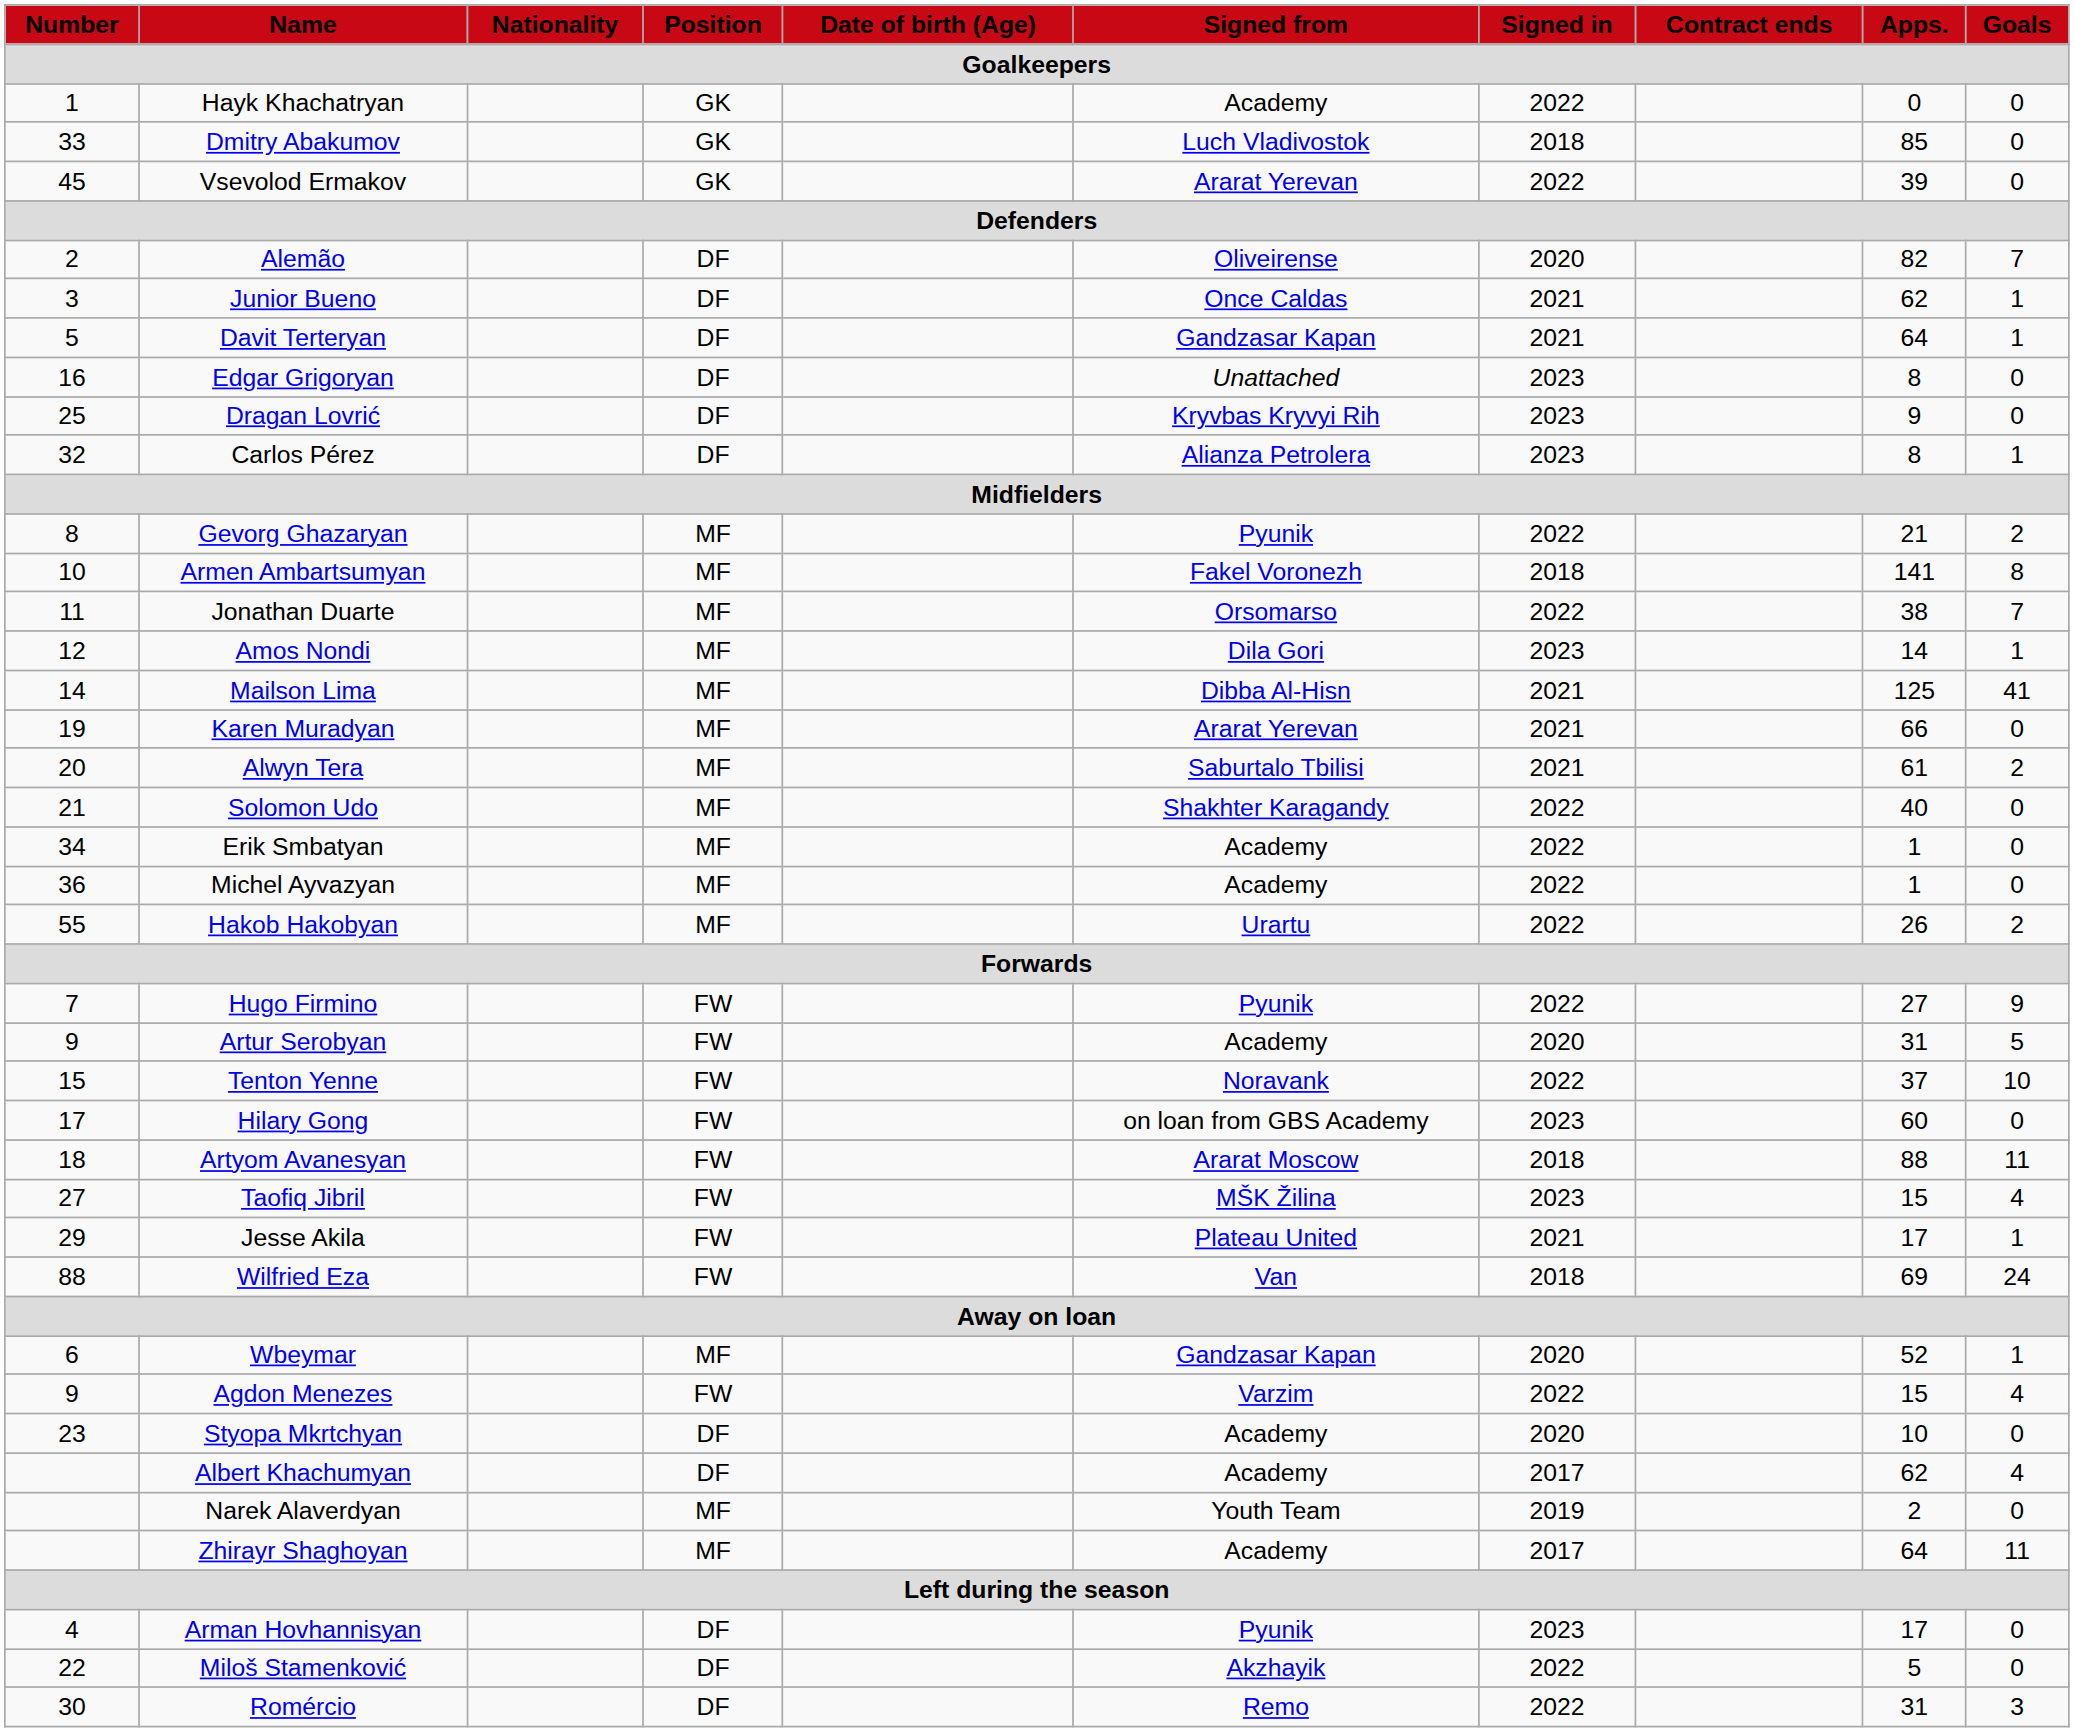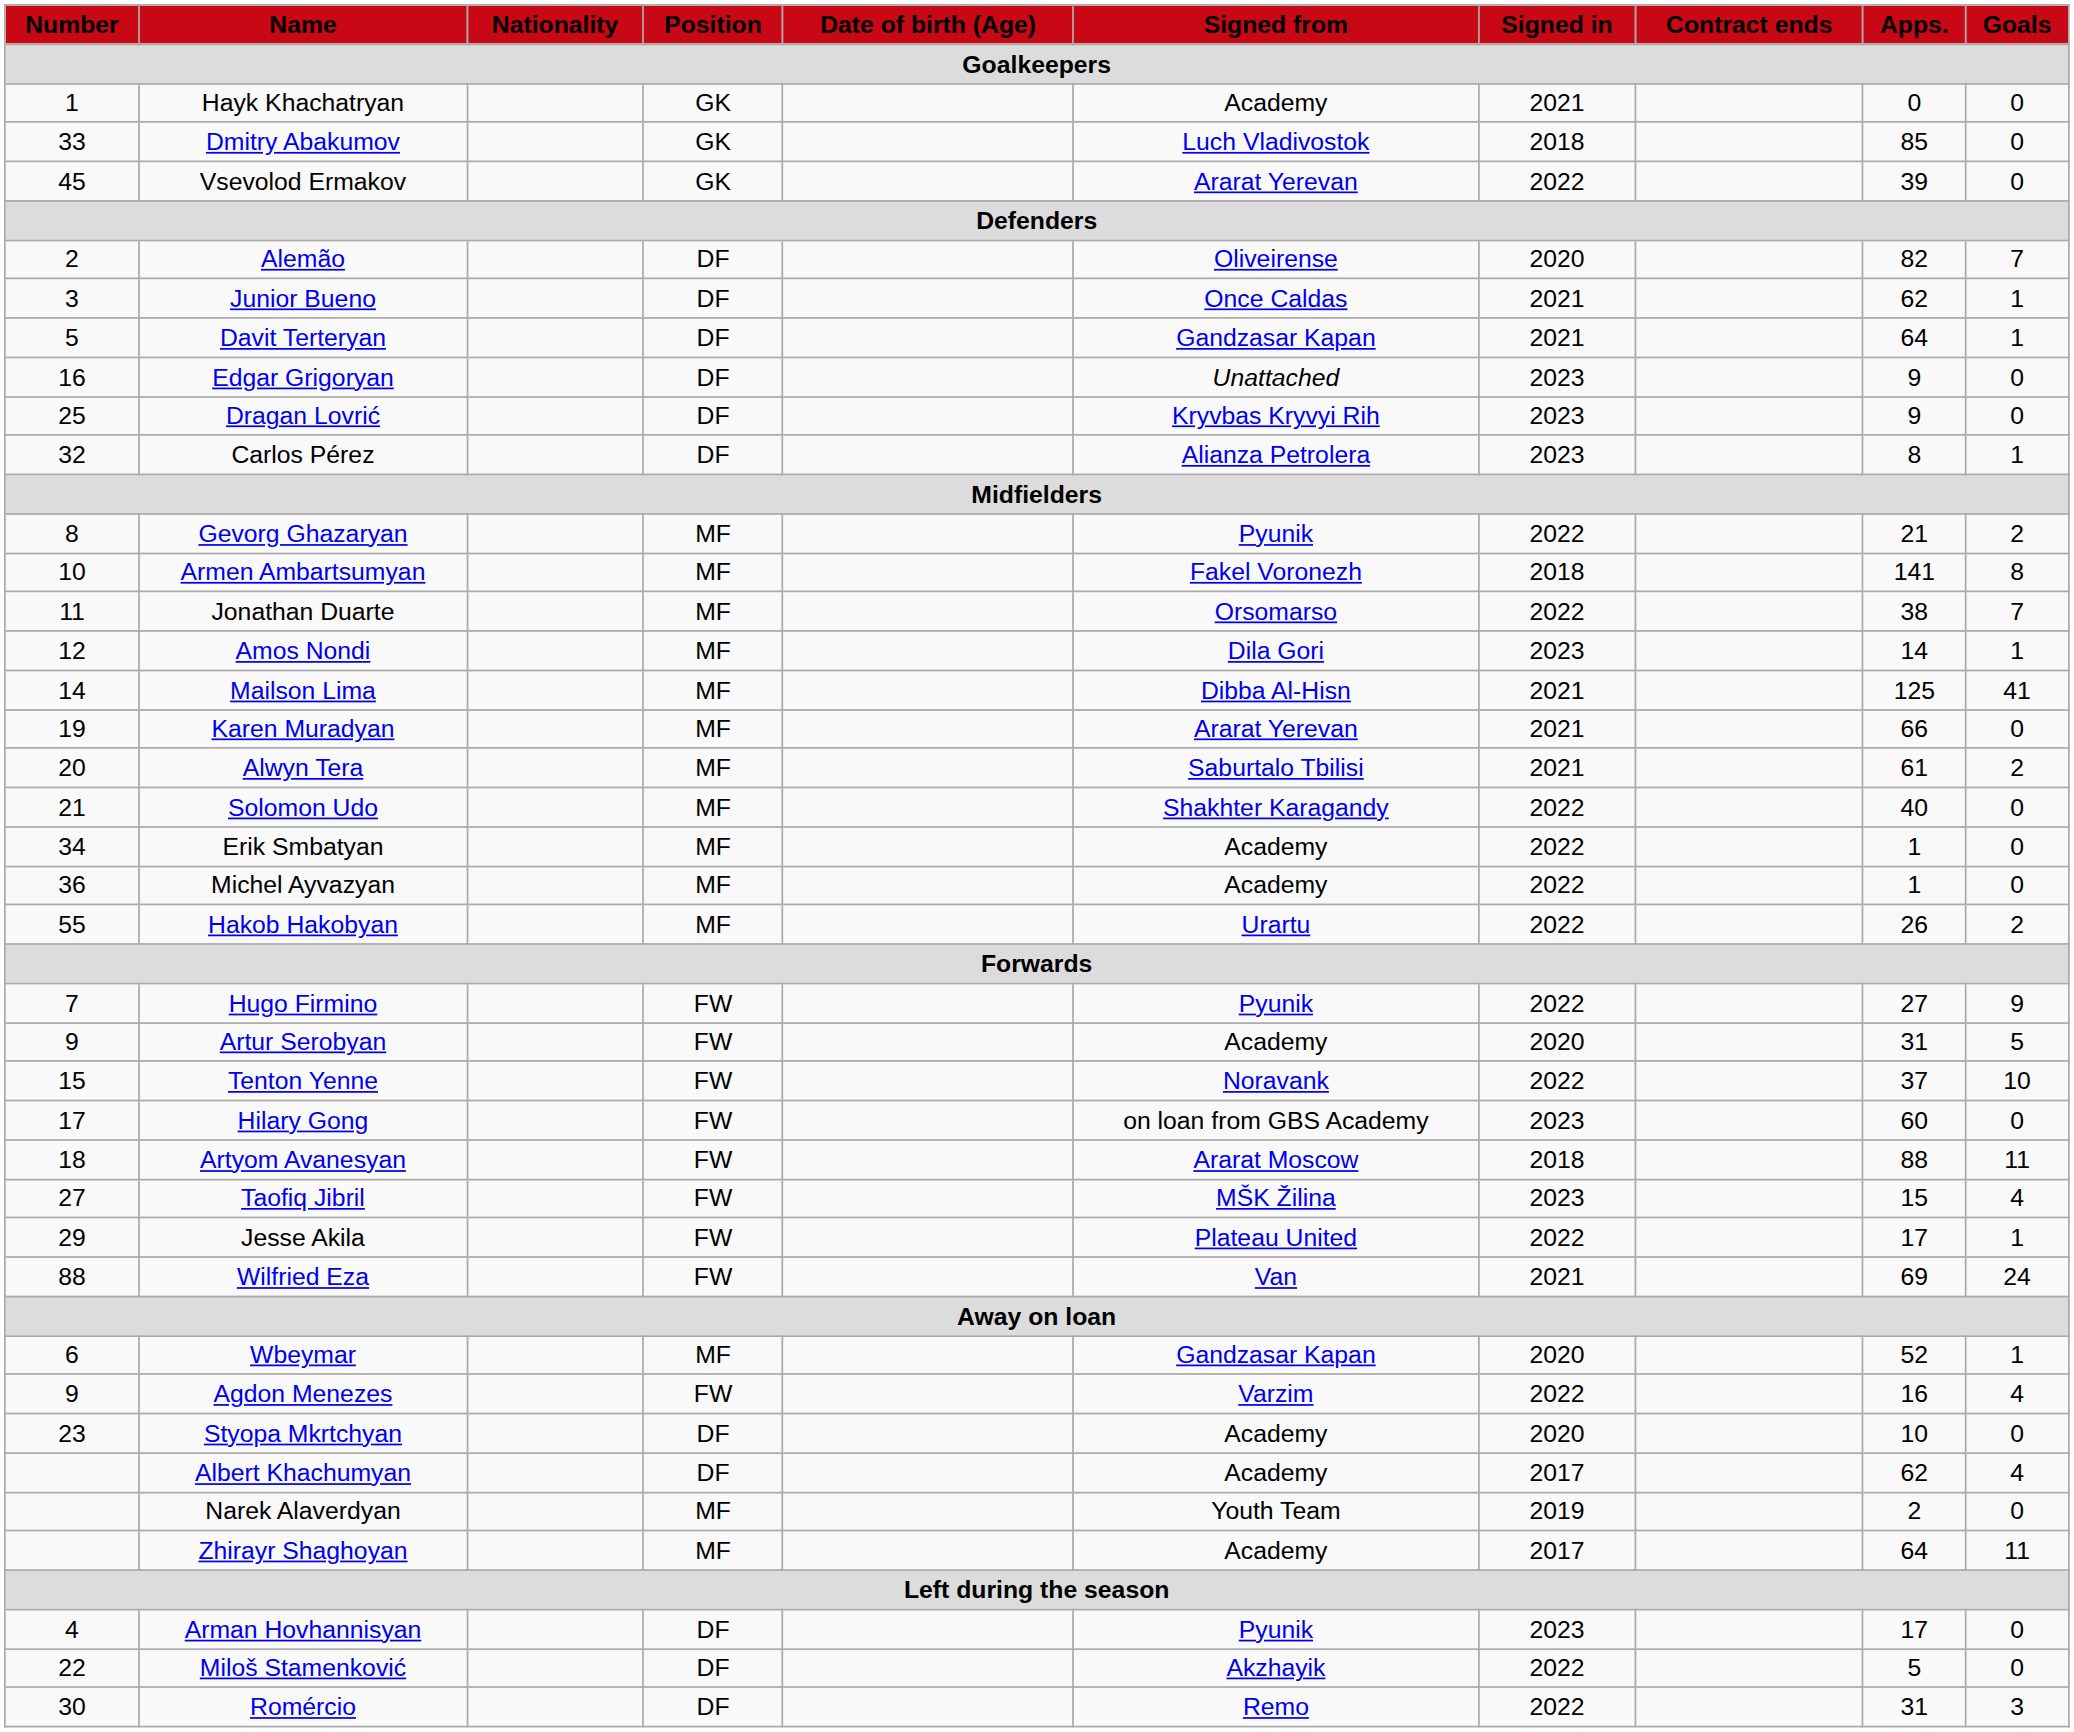Hayk Khachatryan | Signed in: 2022 -> 2021
Edgar Grigoryan | Apps.: 8 -> 9
Jesse Akila | Signed in: 2021 -> 2022
Wilfried Eza | Signed in: 2018 -> 2021
Agdon Menezes | Apps.: 15 -> 16
